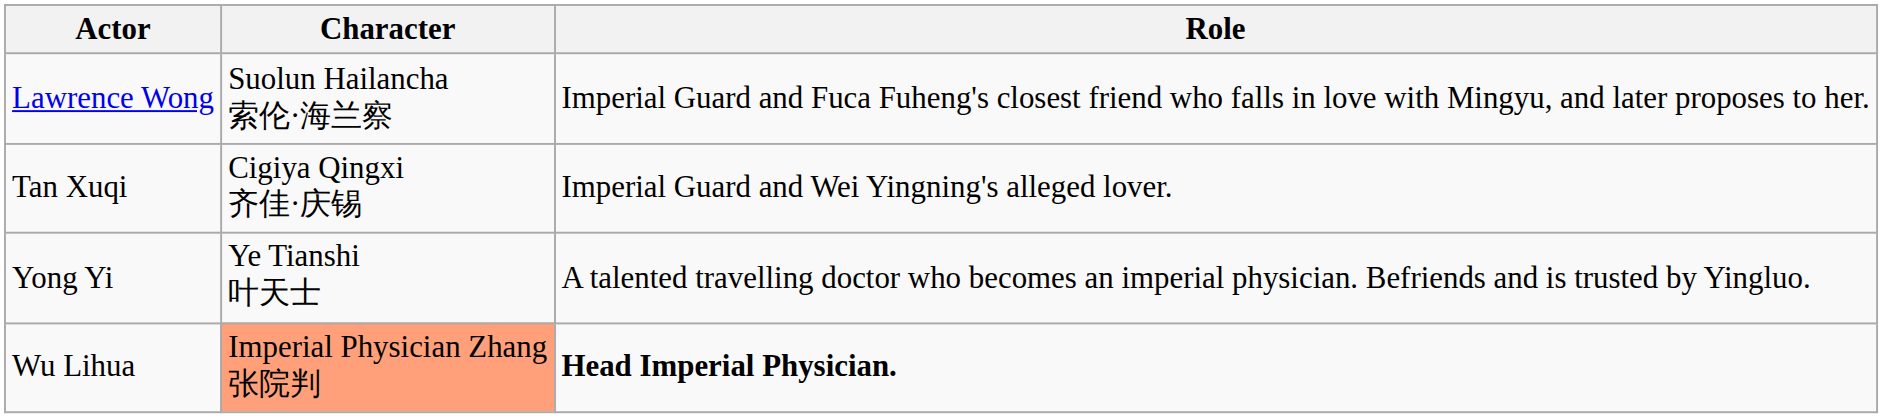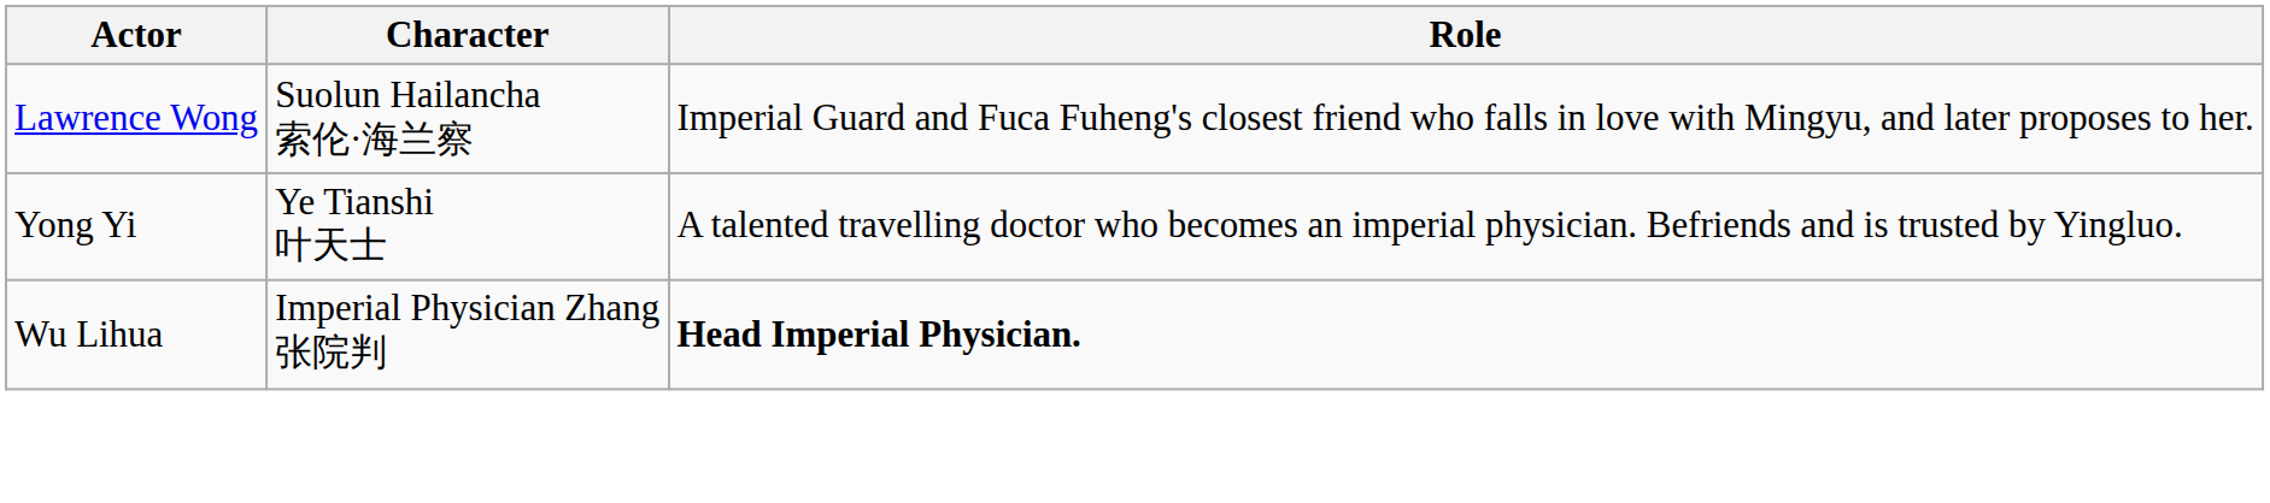- row: Tan Xuqi | Cigiya Qingxi 齐佳·庆锡 | Imperial Guard and Wei Yingning's alleged lover.
Wu Lihua | Character: lightsalmon background -> no background
